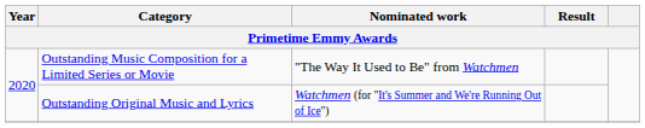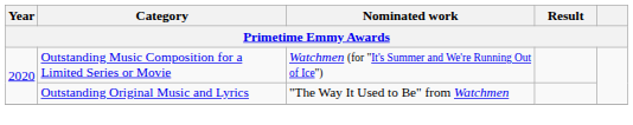Outstanding Music Composition for a Limited Series or Movie | Nominated work: "The Way It Used to Be" from Watchmen -> Watchmen (for "It's Summer and We're Running Out of Ice")
Outstanding Original Music and Lyrics | Nominated work: Watchmen (for "It's Summer and We're Running Out of Ice") -> "The Way It Used to Be" from Watchmen
